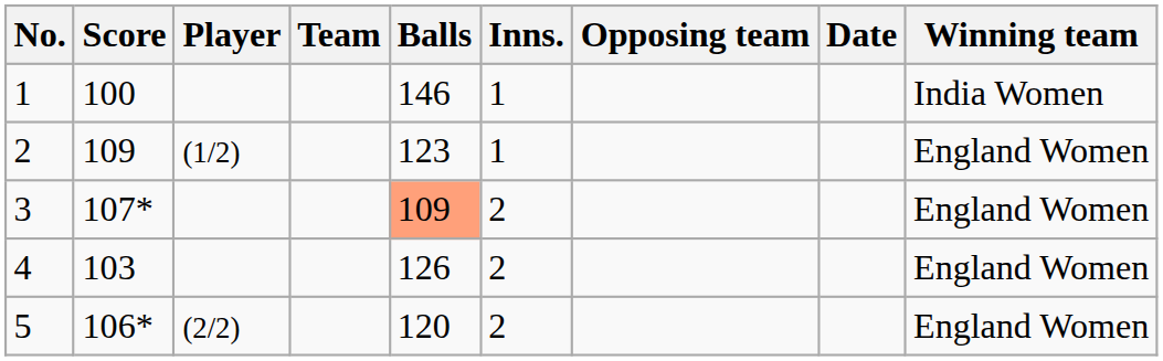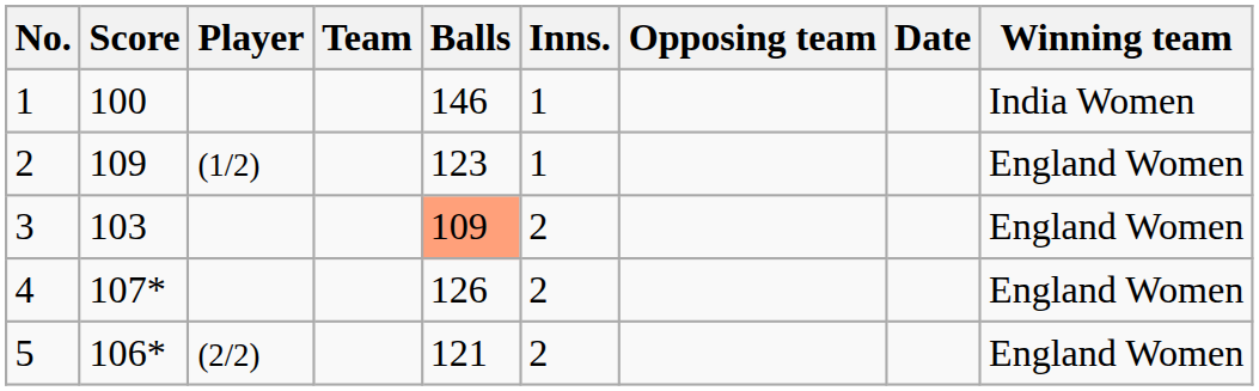3 | Score: 107* -> 103
4 | Score: 103 -> 107*
5 | Balls: 120 -> 121
